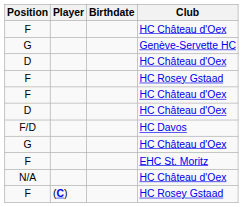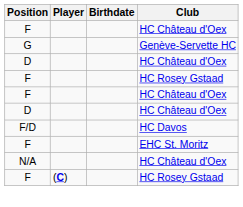- row: G | HC Château d'Oex
